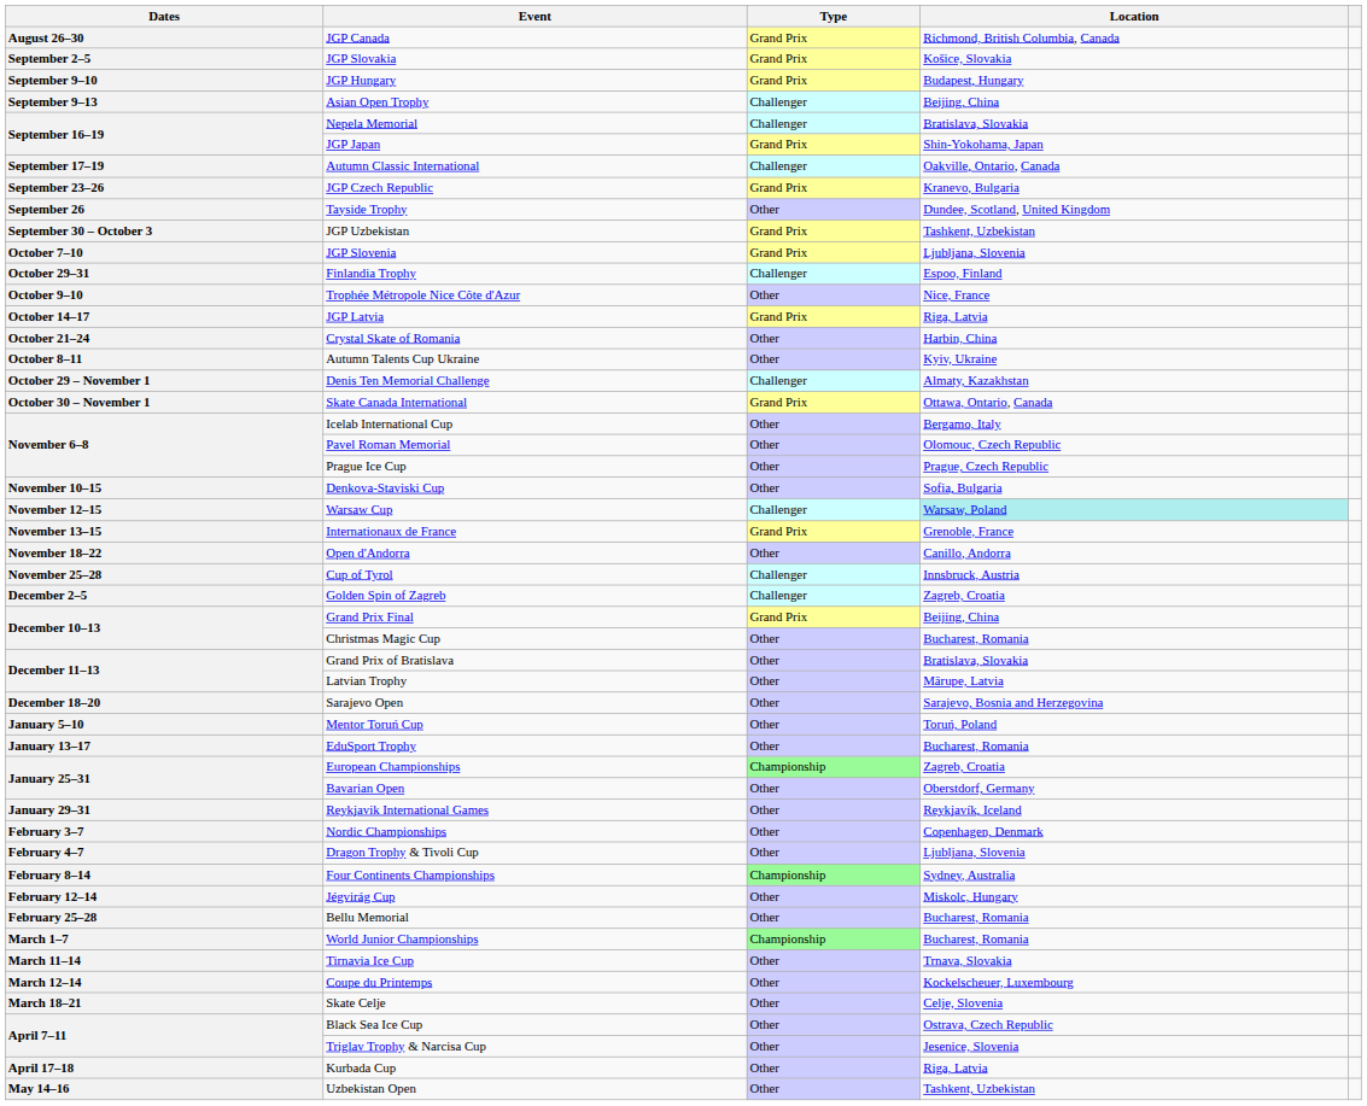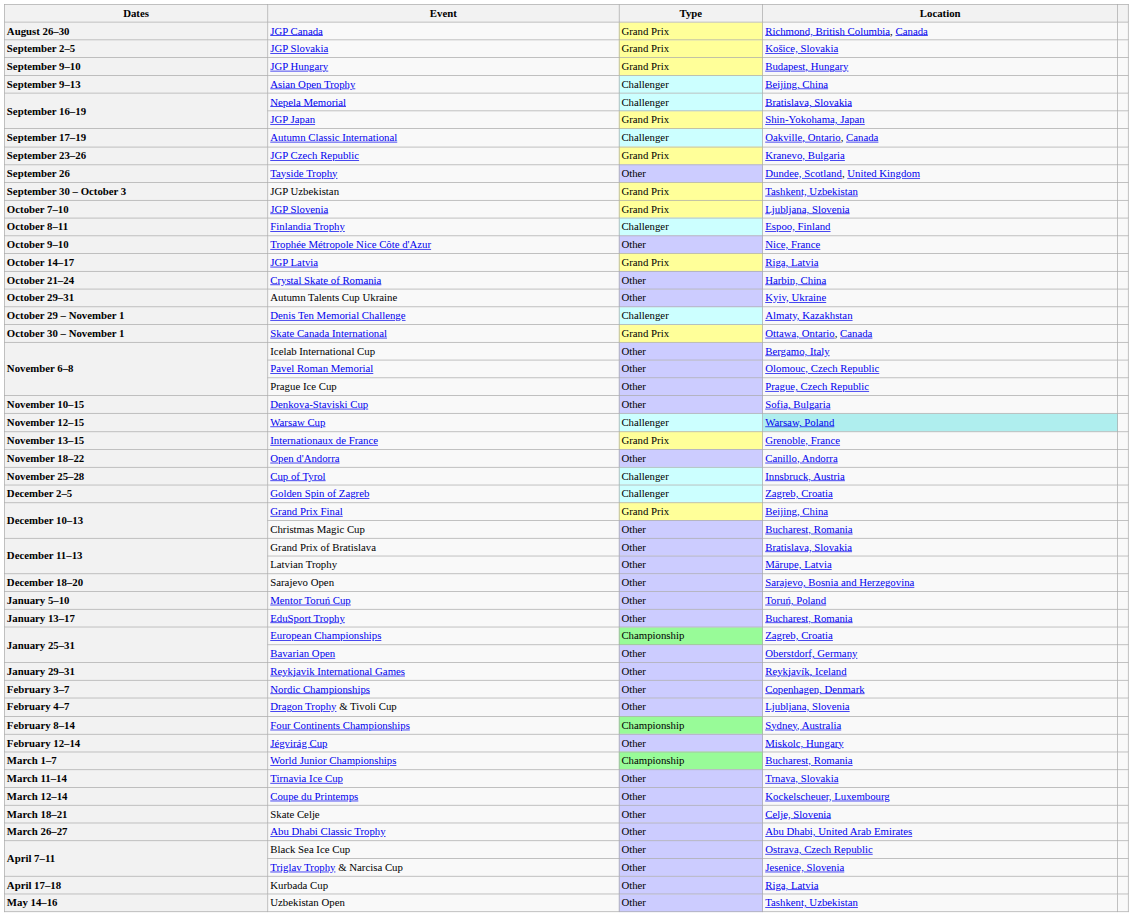Finlandia Trophy | Dates: October 29–31 -> October 8–11
Autumn Talents Cup Ukraine | Dates: October 8–11 -> October 29–31
- row: February 25–28 | Bellu Memorial | Other | Bucharest, Romania
+ row: March 26–27 | Abu Dhabi Classic Trophy | Other | Abu Dhabi, United Arab Emirates
